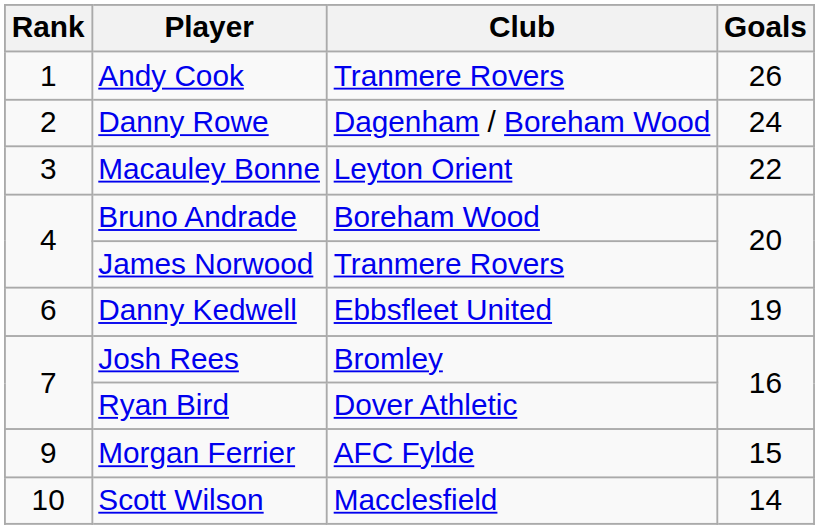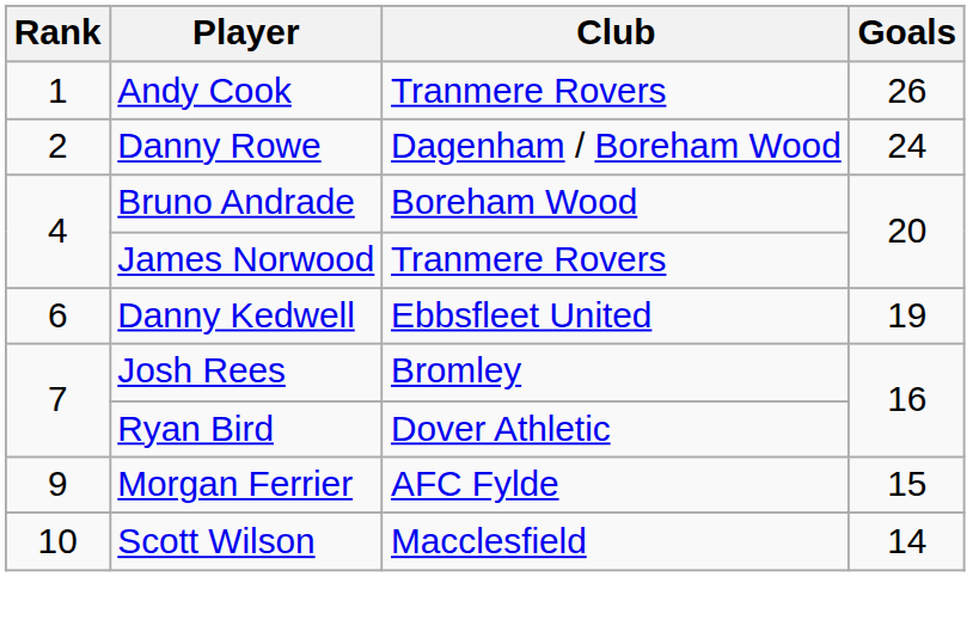- row: 3 | Macauley Bonne | Leyton Orient | 22
